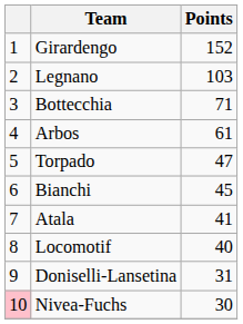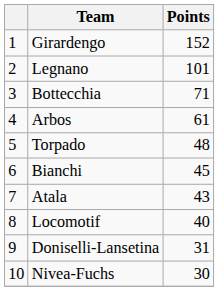Legnano | Points: 103 -> 101
Torpado | Points: 47 -> 48
Atala | Points: 41 -> 43
Nivea-Fuchs | column 1: pink background -> no background
